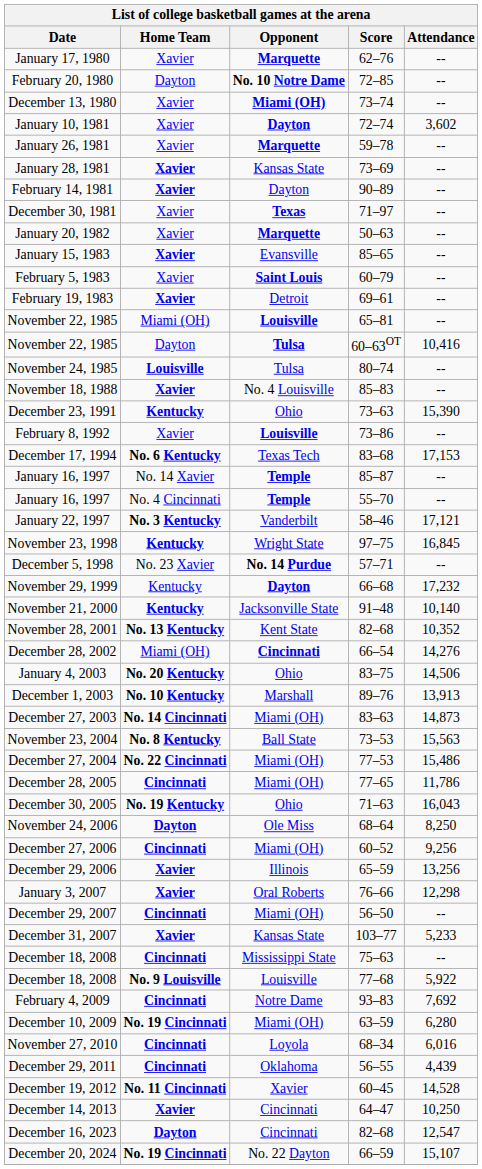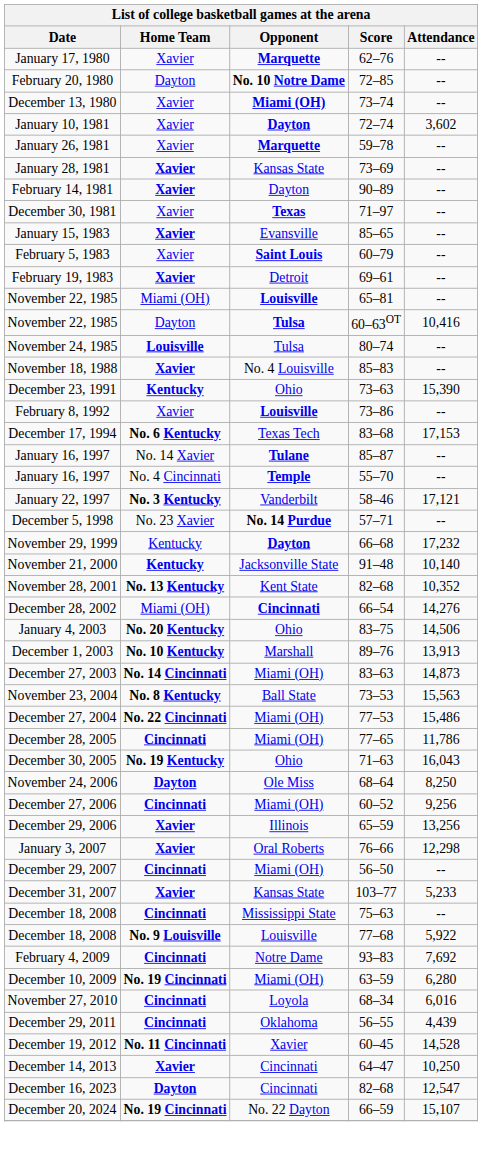- row: January 20, 1982 | Xavier | Marquette | 50–63 | --
January 16, 1997 / 85–87 | Opponent: Temple -> Tulane
- row: November 23, 1998 | Kentucky | Wright State | 97–75 | 16,845
